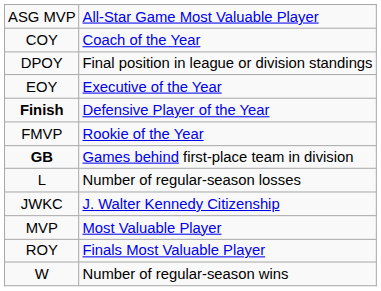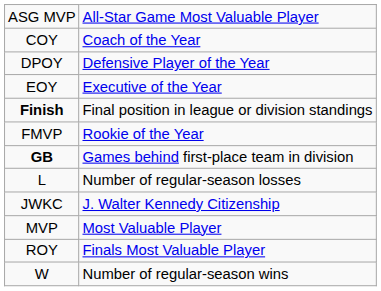DPOY | column 2: Final position in league or division standings -> Defensive Player of the Year
Finish | column 2: Defensive Player of the Year -> Final position in league or division standings
